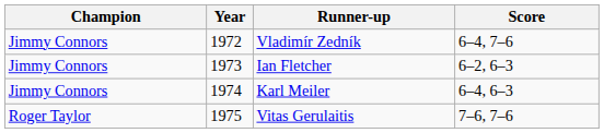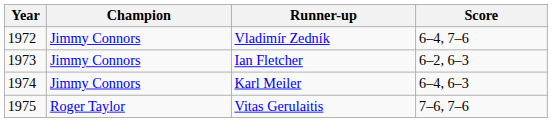columns swapped: Year <-> Champion
